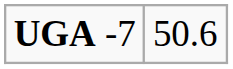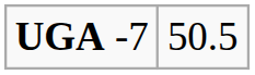UGA -7 | column 2: 50.6 -> 50.5
